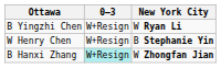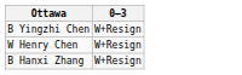- column: New York City | W Ryan Li | B Stephanie Yin | W Zhongfan Jian
B Hanxi Zhang | 0–3: paleturquoise background -> no background
